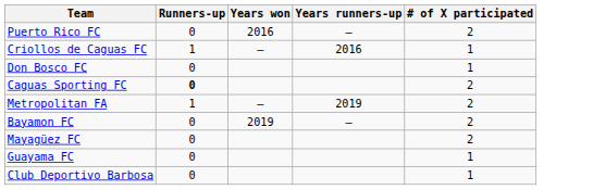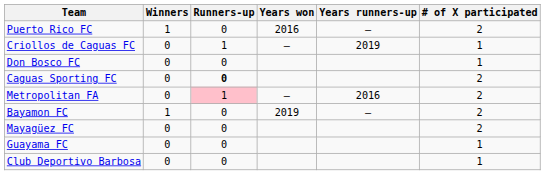+ column: Winners | 1 | 0 | 0 | 0 | 0 | 1 | 0 | 0 | 0
Criollos de Caguas FC | Years runners-up: 2016 -> 2019
Metropolitan FA | Runners-up: no background -> pink background
Metropolitan FA | Years runners-up: 2019 -> 2016
